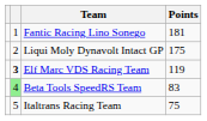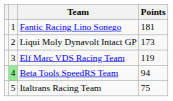Liqui Moly Dynavolt Intact GP | Points: 175 -> 173
Elf Marc VDS Racing Team | column 2: bold -> normal
Beta Tools SpeedRS Team | Points: 83 -> 94
